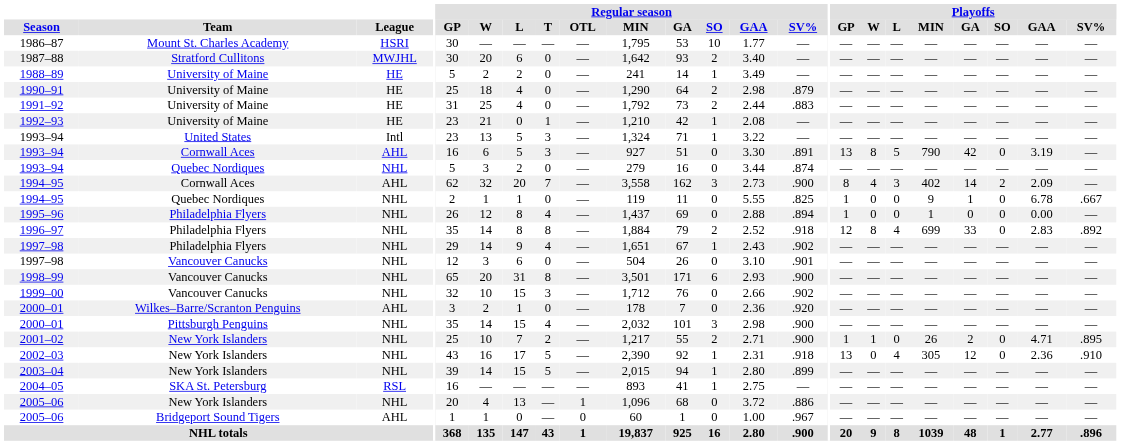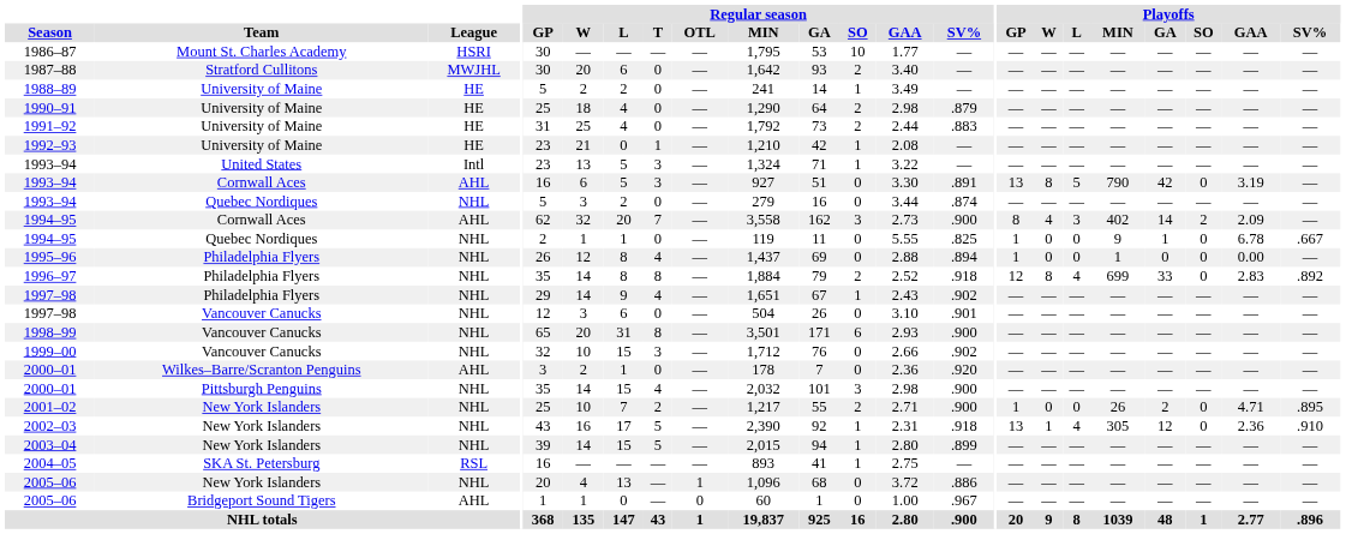2001–02 | Playoffs / W: 1 -> 0
2002–03 | Playoffs / W: 0 -> 1
